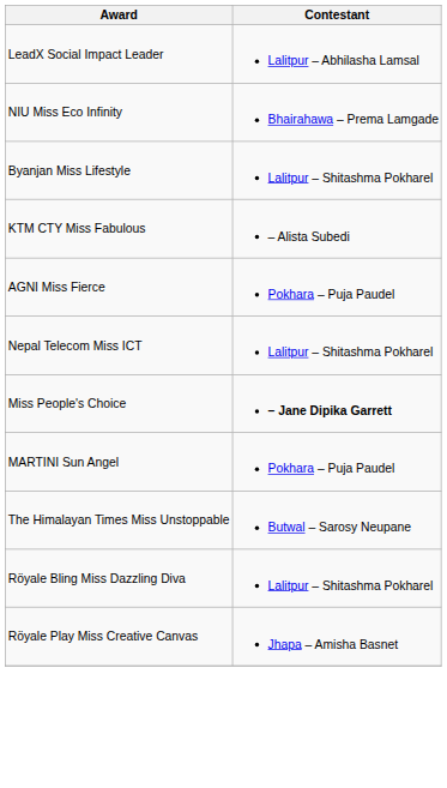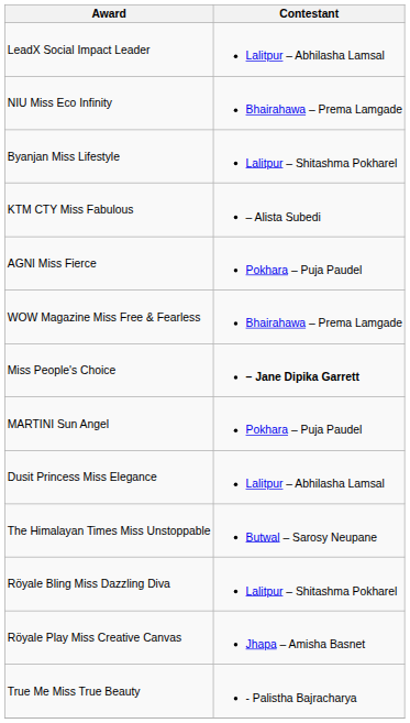- row: Nepal Telecom Miss ICT | Lalitpur – Shitashma Pokharel
+ row: WOW Magazine Miss Free & Fearless | Bhairahawa – Prema Lamgade
+ row: Dusit Princess Miss Elegance | Lalitpur – Abhilasha Lamsal
+ row: True Me Miss True Beauty | - Palistha Bajracharya
